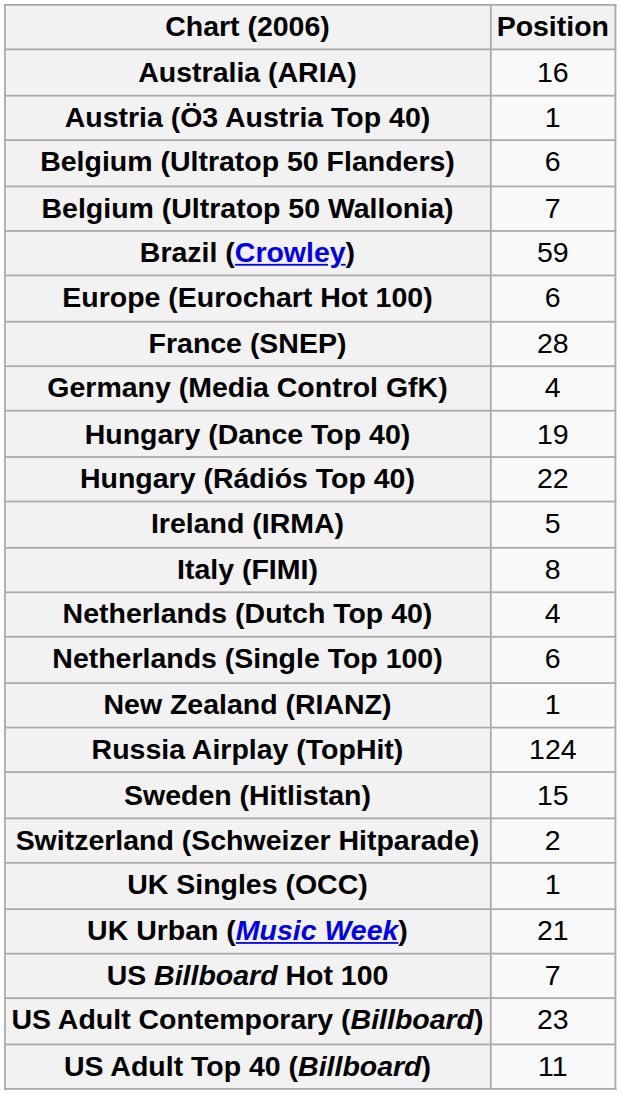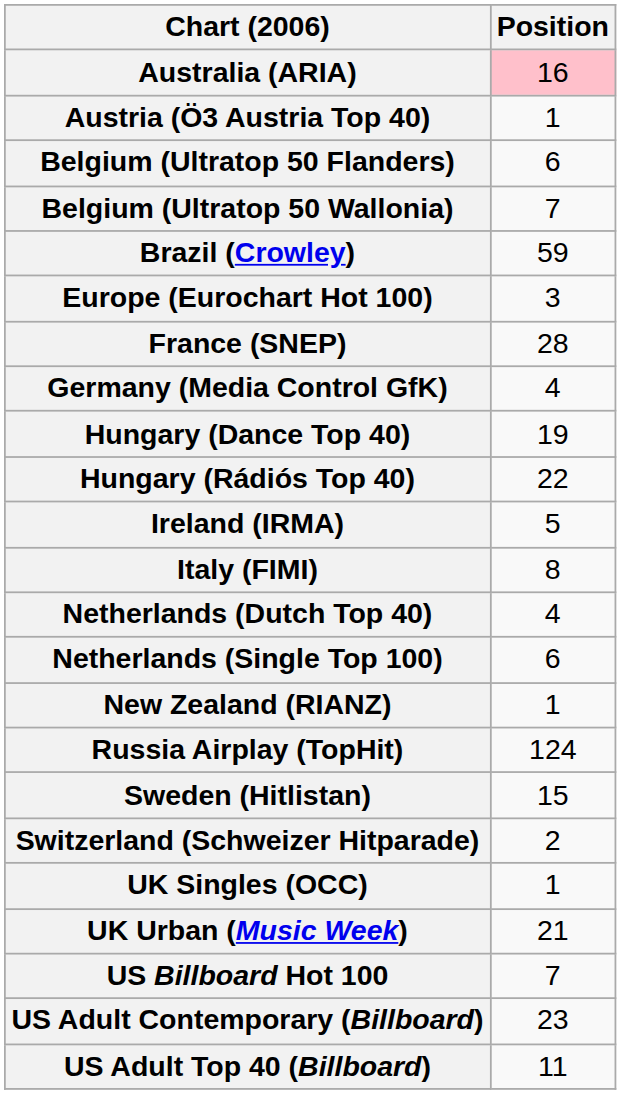Australia (ARIA) | Position: no background -> pink background
Europe (Eurochart Hot 100) | Position: 6 -> 3
